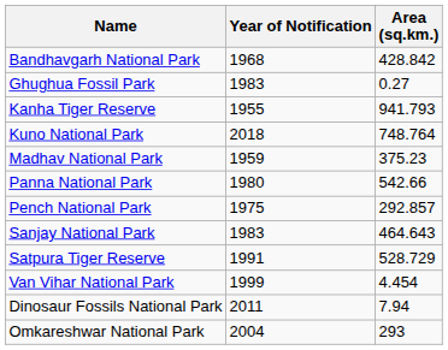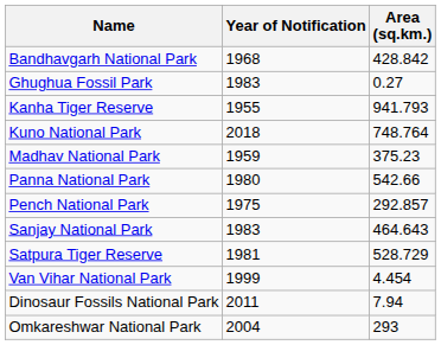Satpura Tiger Reserve | Year of Notification: 1991 -> 1981
